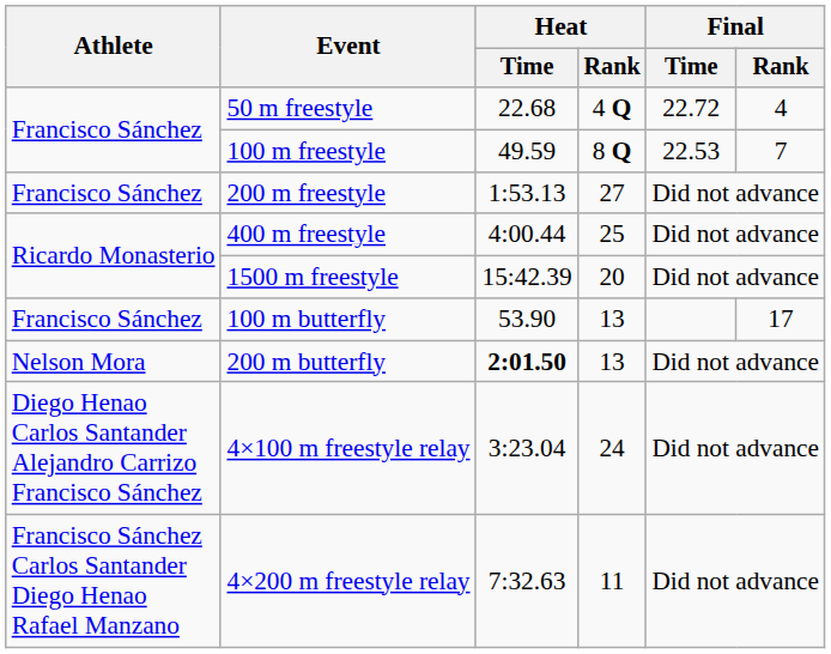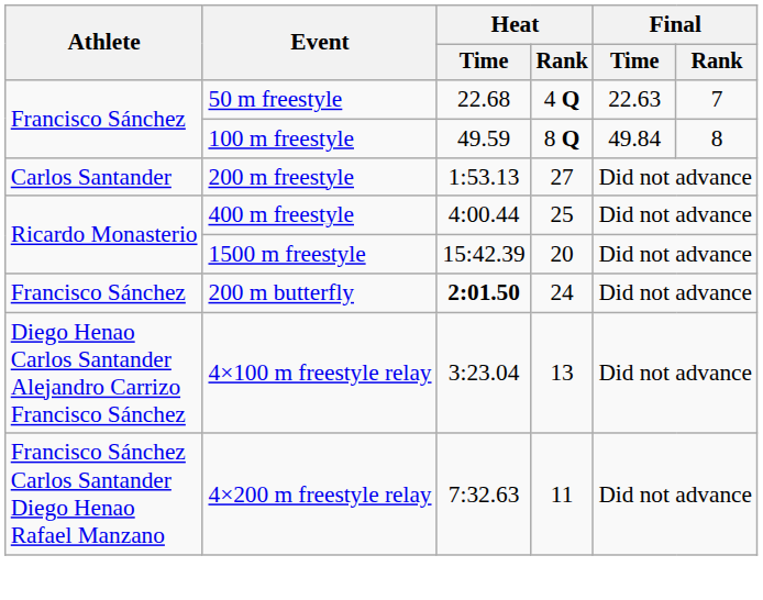50 m freestyle | Final / Time: 22.72 -> 22.63
50 m freestyle | Final / Rank: 4 -> 7
100 m freestyle | Final / Time: 22.53 -> 49.84
100 m freestyle | Final / Rank: 7 -> 8
200 m freestyle | Athlete: Francisco Sánchez -> Carlos Santander
- row: Francisco Sánchez | 100 m butterfly | 53.90 | 13 | 17
200 m butterfly | Athlete: Nelson Mora -> Francisco Sánchez
200 m butterfly | Heat / Rank: 13 -> 24
4×100 m freestyle relay | Heat / Rank: 24 -> 13
